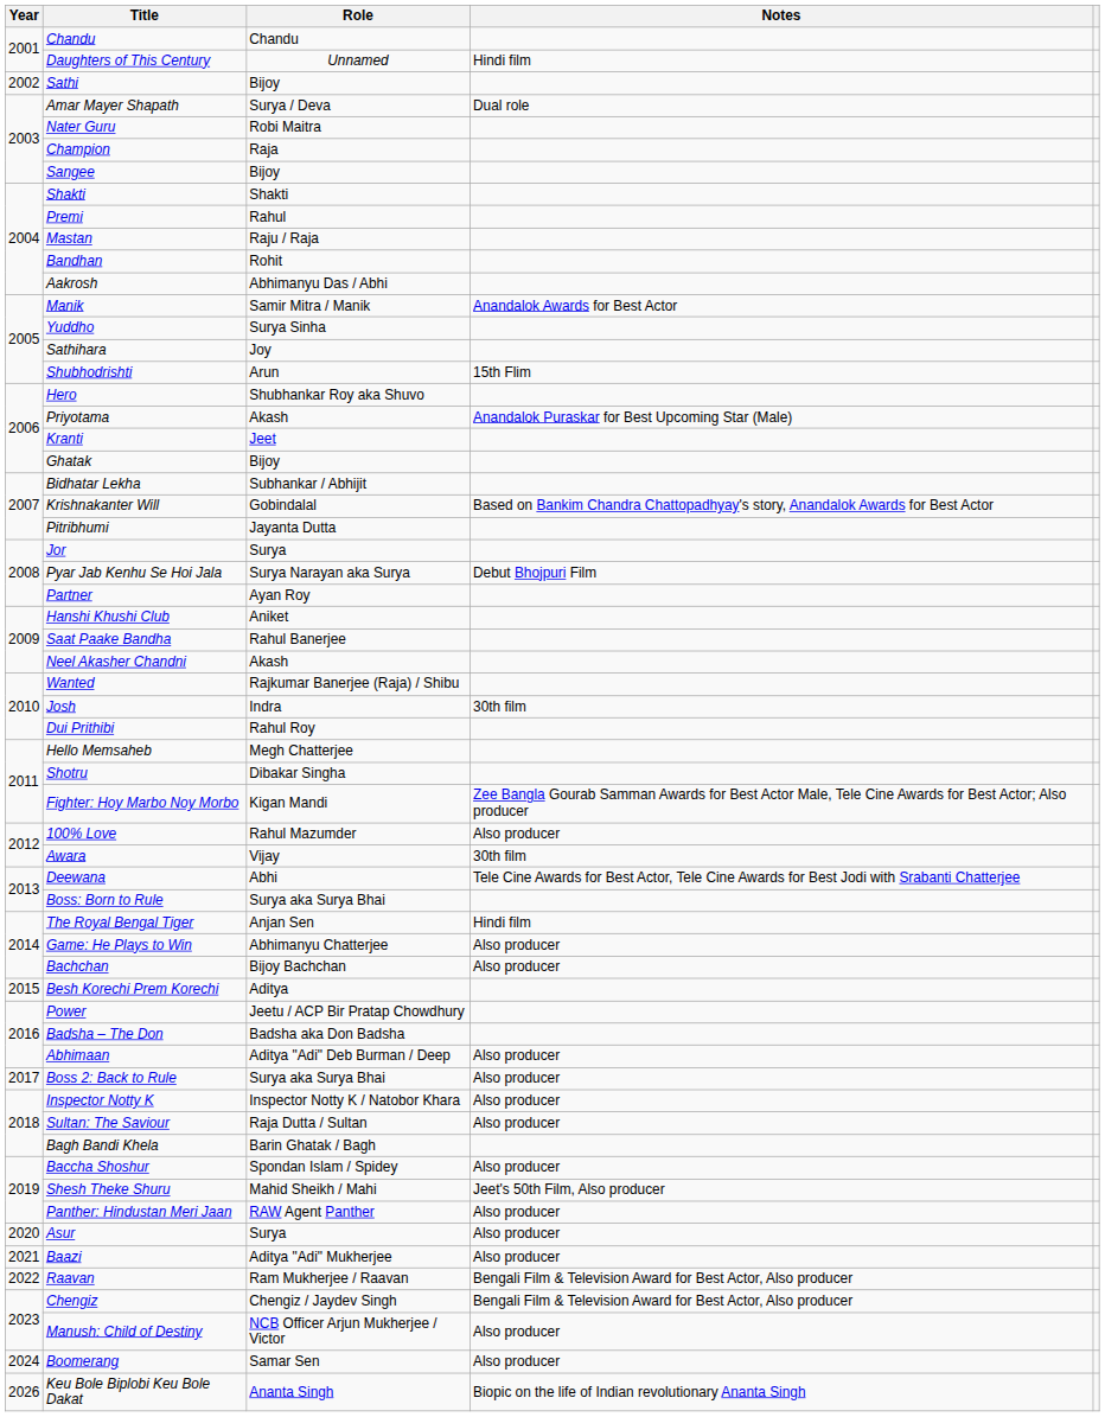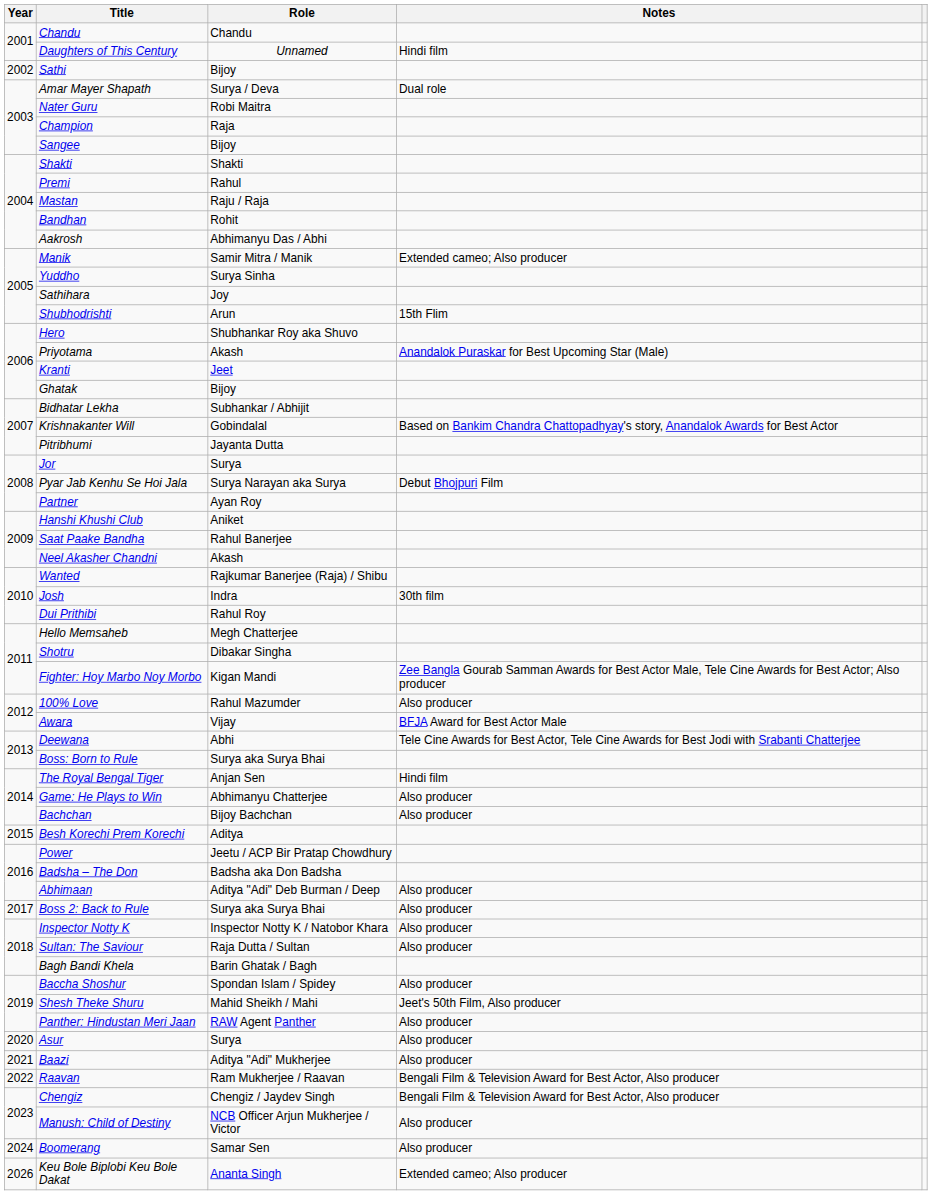Manik | Notes: Anandalok Awards for Best Actor -> Extended cameo; Also producer
Awara | Notes: 30th film -> BFJA Award for Best Actor Male
Keu Bole Biplobi Keu Bole Dakat | Notes: Biopic on the life of Indian revolutionary Ananta Singh -> Extended cameo; Also producer
